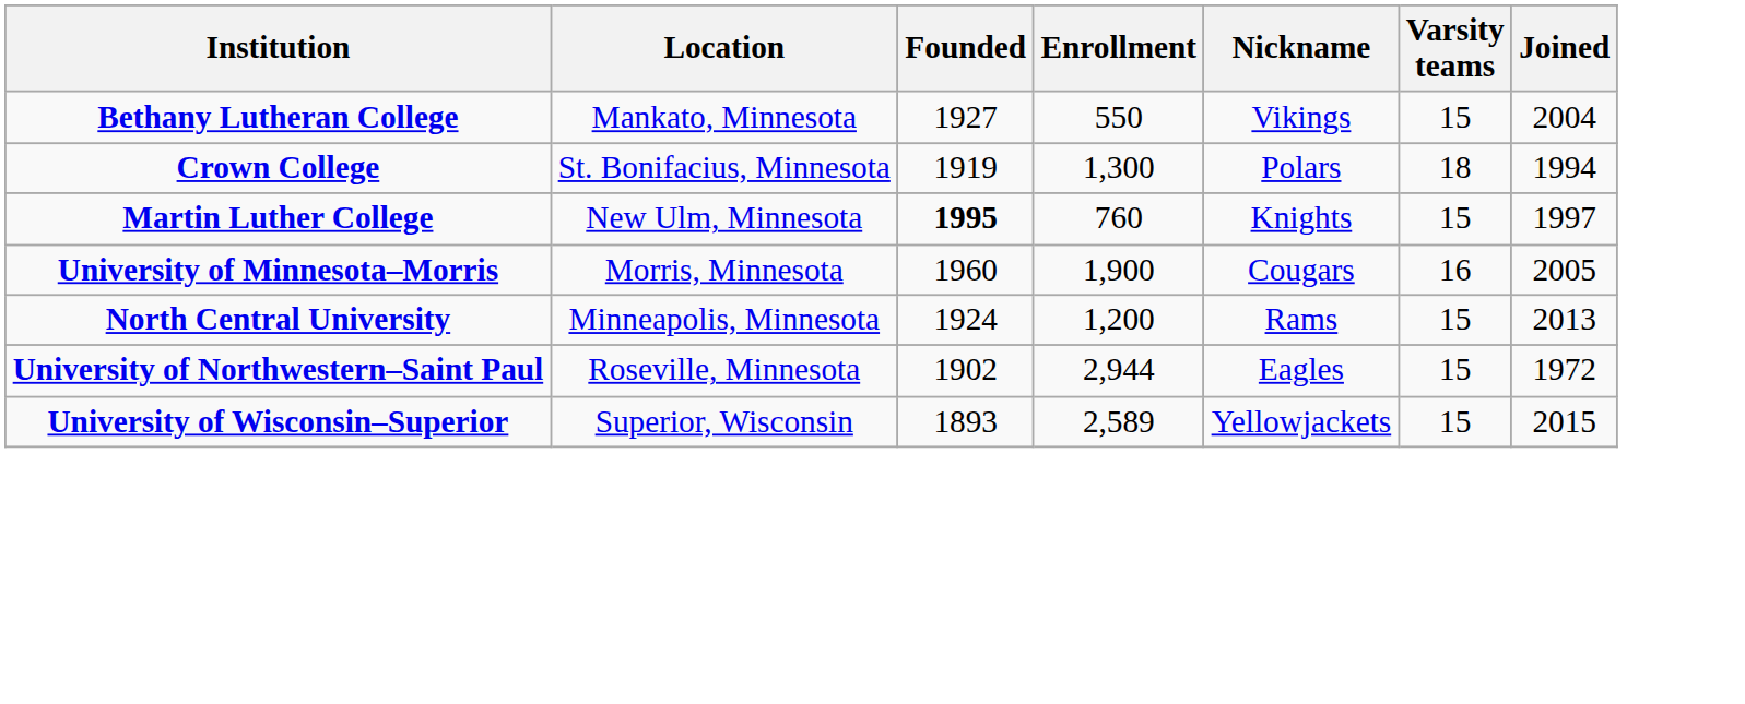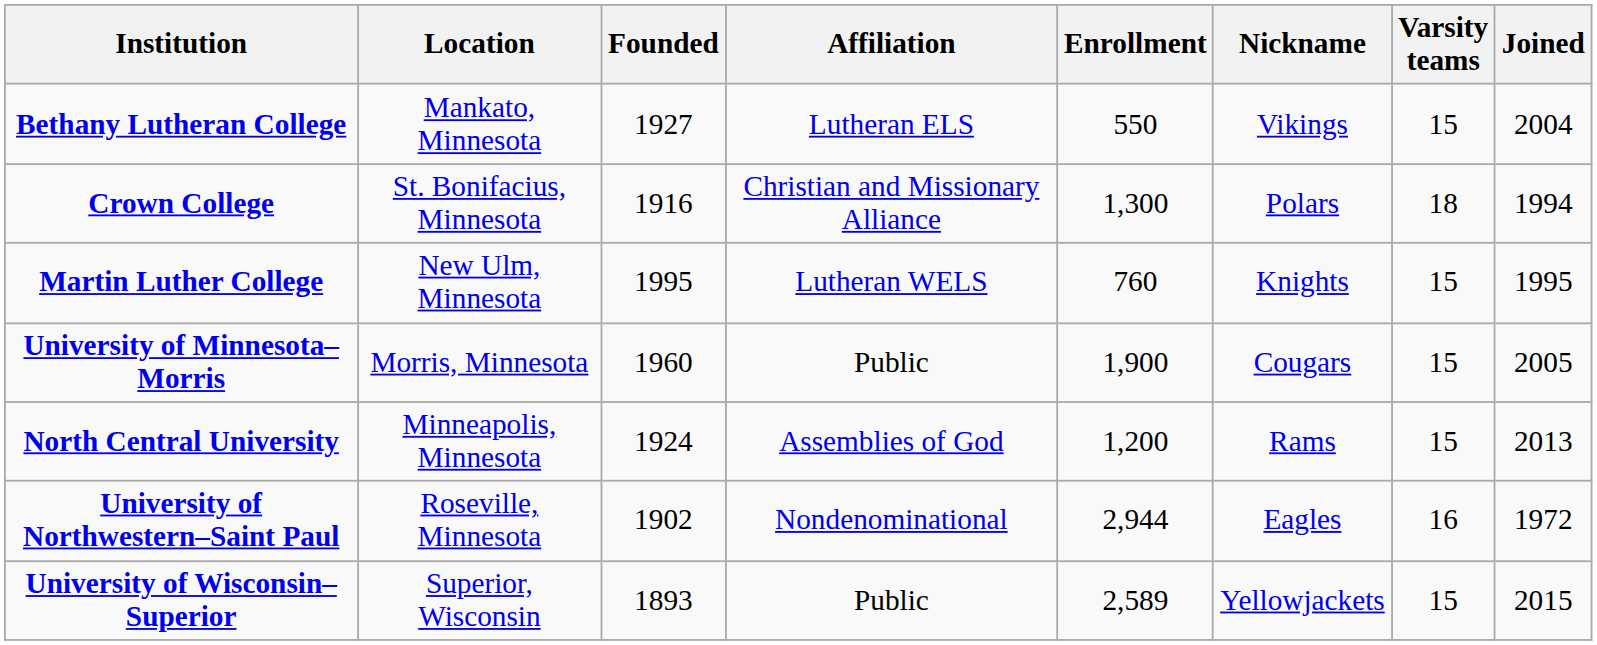+ column: Affiliation | Lutheran ELS | Christian and Missionary Alliance | Lutheran WELS | Public | Assemblies of God | Nondenominational | Public
Crown College | Founded: 1919 -> 1916
Martin Luther College | Founded: bold -> normal
Martin Luther College | Joined: 1997 -> 1995
University of Minnesota–Morris | Varsity teams: 16 -> 15
University of Northwestern–Saint Paul | Varsity teams: 15 -> 16
